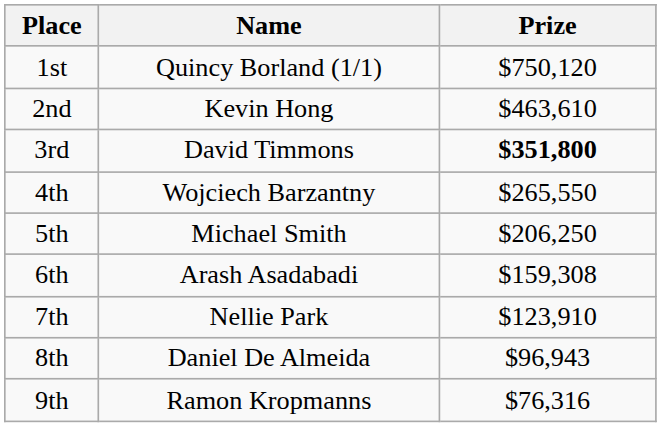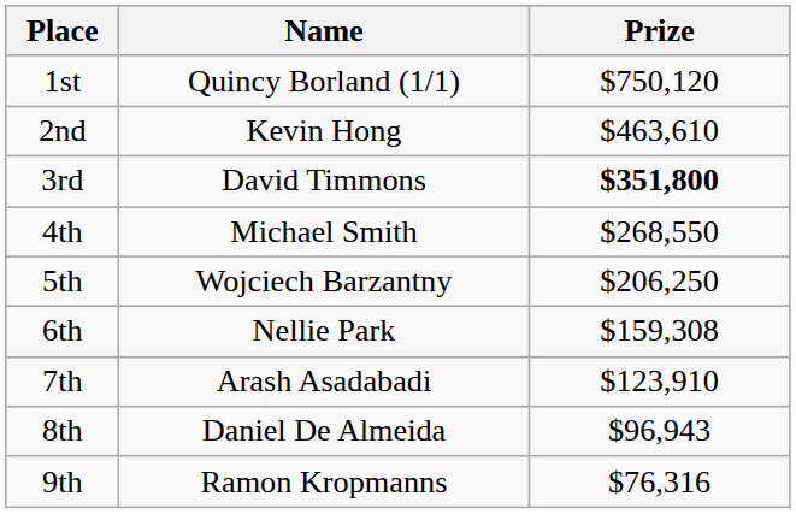4th | Name: Wojciech Barzantny -> Michael Smith
4th | Prize: $265,550 -> $268,550
5th | Name: Michael Smith -> Wojciech Barzantny
6th | Name: Arash Asadabadi -> Nellie Park
7th | Name: Nellie Park -> Arash Asadabadi
